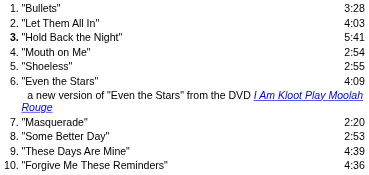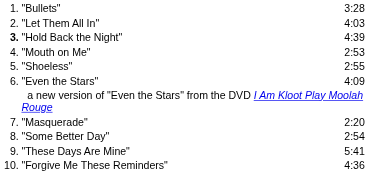"Hold Back the Night" | column 3: 5:41 -> 4:39
"Mouth on Me" | column 3: 2:54 -> 2:53
"Some Better Day" | column 3: 2:53 -> 2:54
"These Days Are Mine" | column 3: 4:39 -> 5:41
